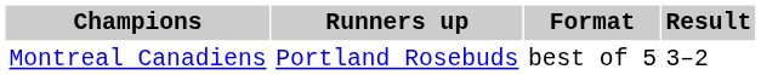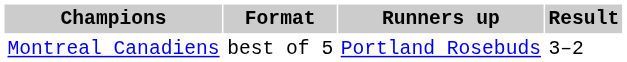columns swapped: Runners up <-> Format
